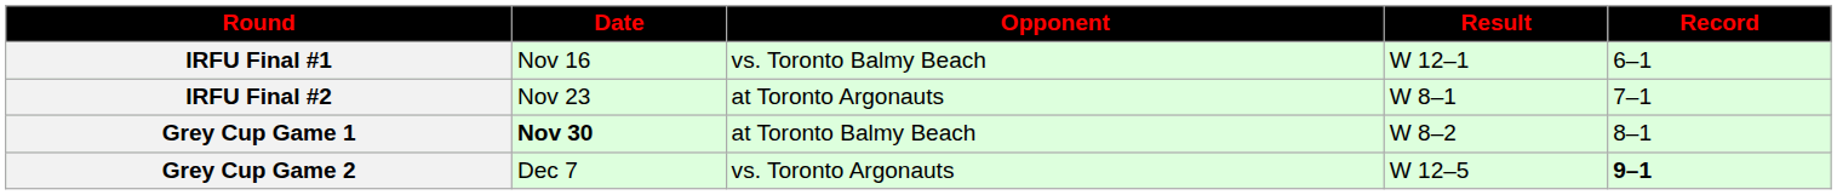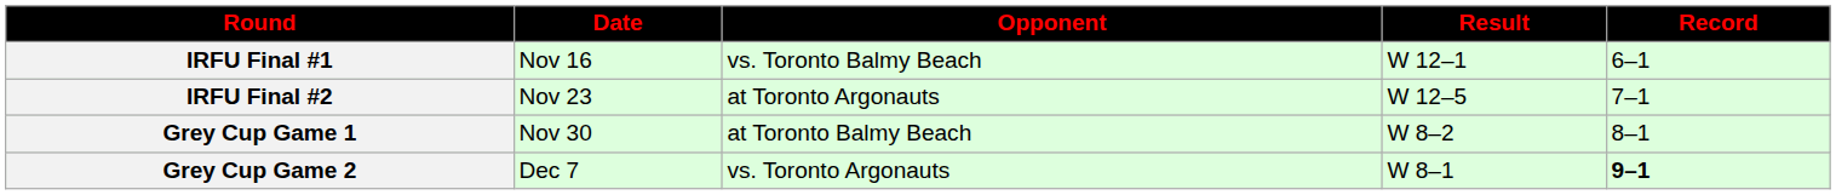IRFU Final #2 | Result: W 8–1 -> W 12–5
Grey Cup Game 1 | Date: bold -> normal
Grey Cup Game 2 | Result: W 12–5 -> W 8–1
